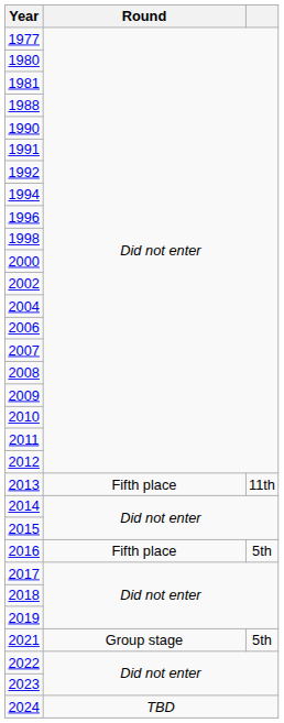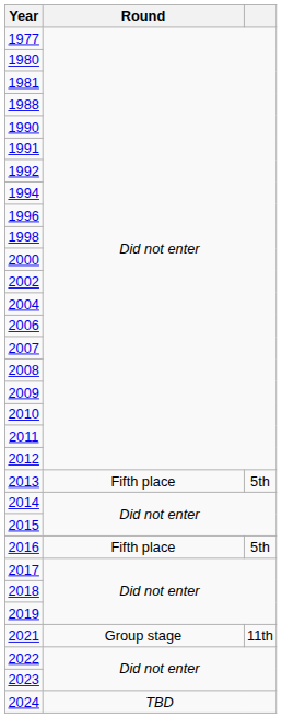2013 | column 3: 11th -> 5th
2021 | column 3: 5th -> 11th
